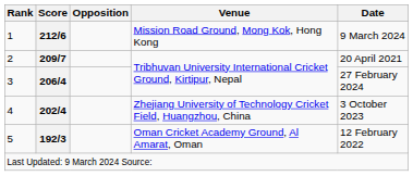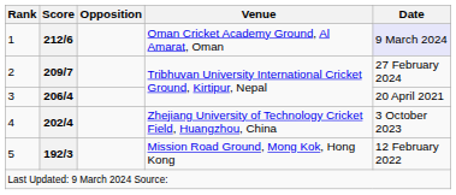1 | Venue: Mission Road Ground, Mong Kok, Hong Kong -> Oman Cricket Academy Ground, Al Amarat, Oman
1 | Date: no background -> lavender background
2 | Date: 20 April 2021 -> 27 February 2024
3 | Date: 27 February 2024 -> 20 April 2021
5 | Venue: Oman Cricket Academy Ground, Al Amarat, Oman -> Mission Road Ground, Mong Kok, Hong Kong
